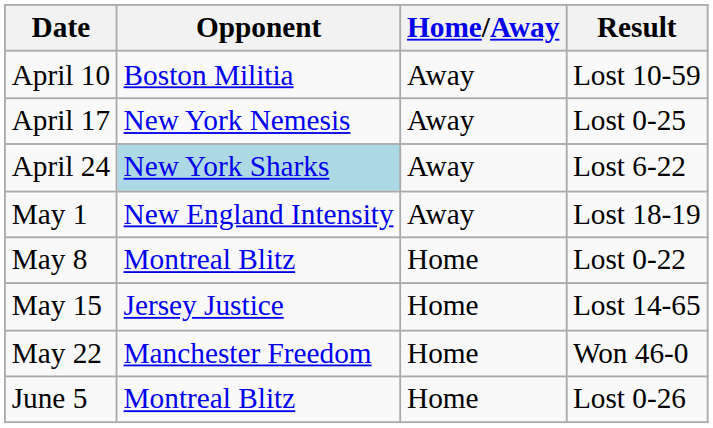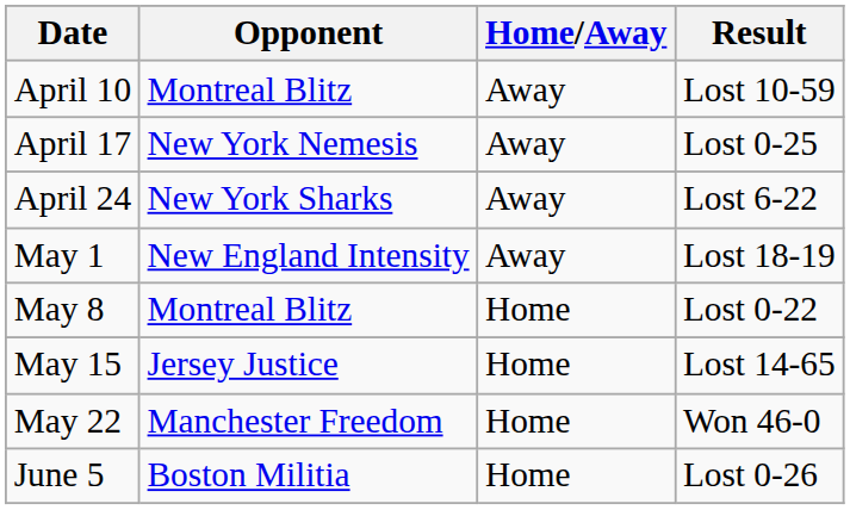April 10 | Opponent: Boston Militia -> Montreal Blitz
April 24 | Opponent: lightblue background -> no background
June 5 | Opponent: Montreal Blitz -> Boston Militia
